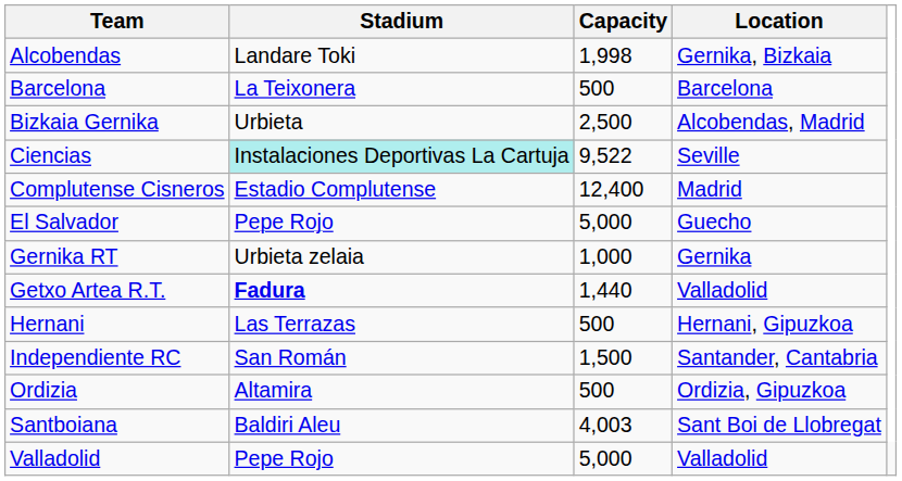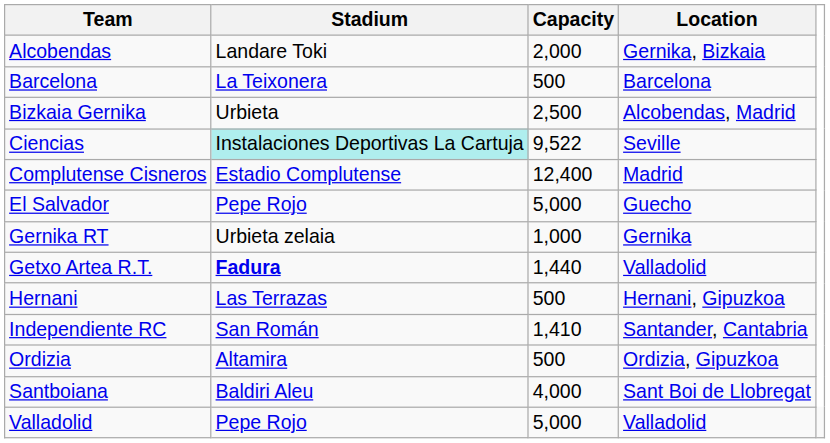Alcobendas | Capacity: 1,998 -> 2,000
Independiente RC | Capacity: 1,500 -> 1,410
Santboiana | Capacity: 4,003 -> 4,000
